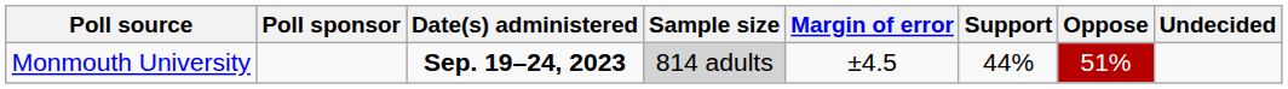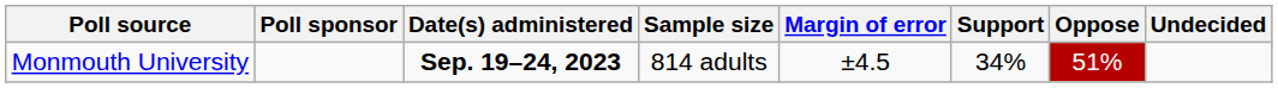Monmouth University | Sample size: lightgrey background -> no background
Monmouth University | Support: 44% -> 34%
